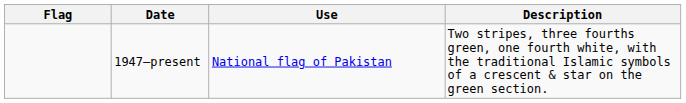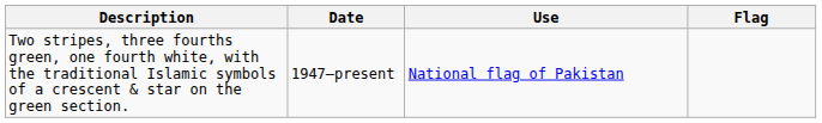columns swapped: Flag <-> Description
